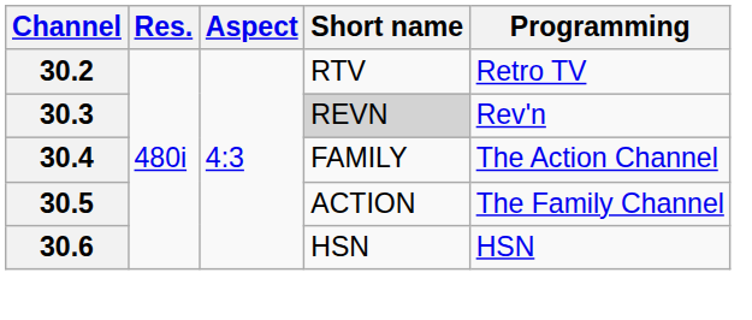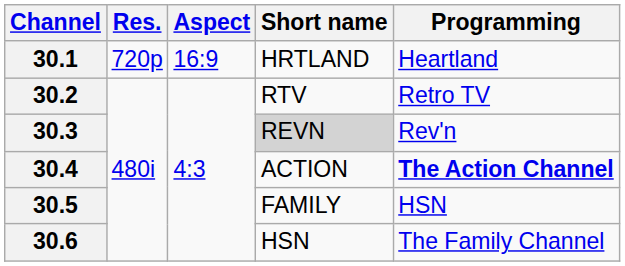+ row: 30.1 | 720p | 16:9 | HRTLAND | Heartland
30.4 | Short name: FAMILY -> ACTION
30.4 | Programming: normal -> bold
30.5 | Short name: ACTION -> FAMILY
30.5 | Programming: The Family Channel -> HSN
30.6 | Programming: HSN -> The Family Channel
